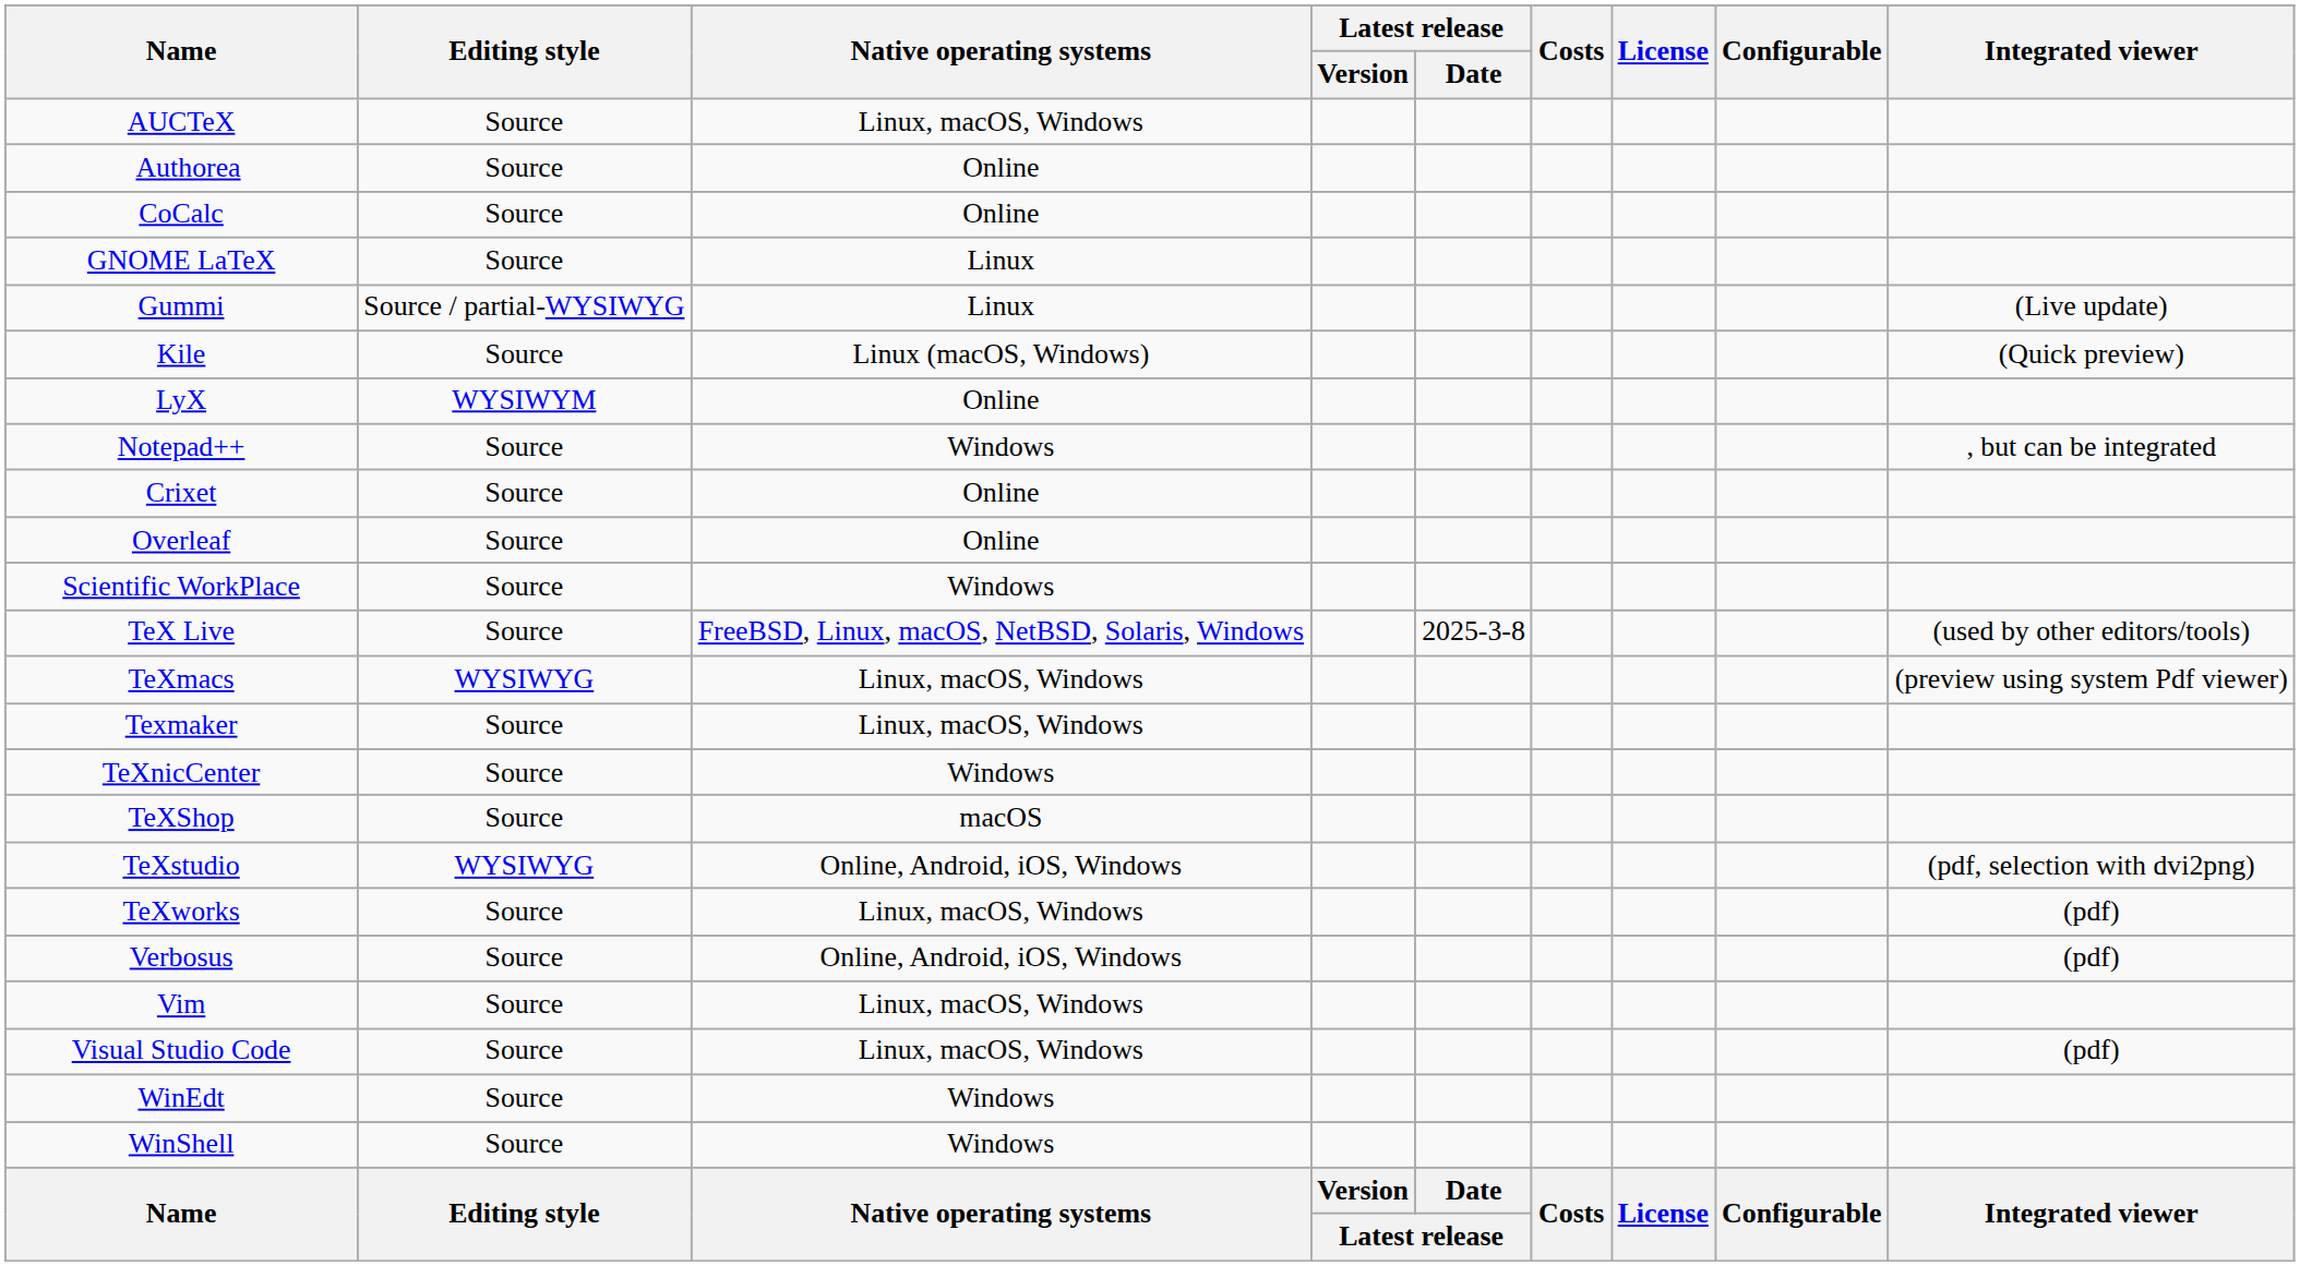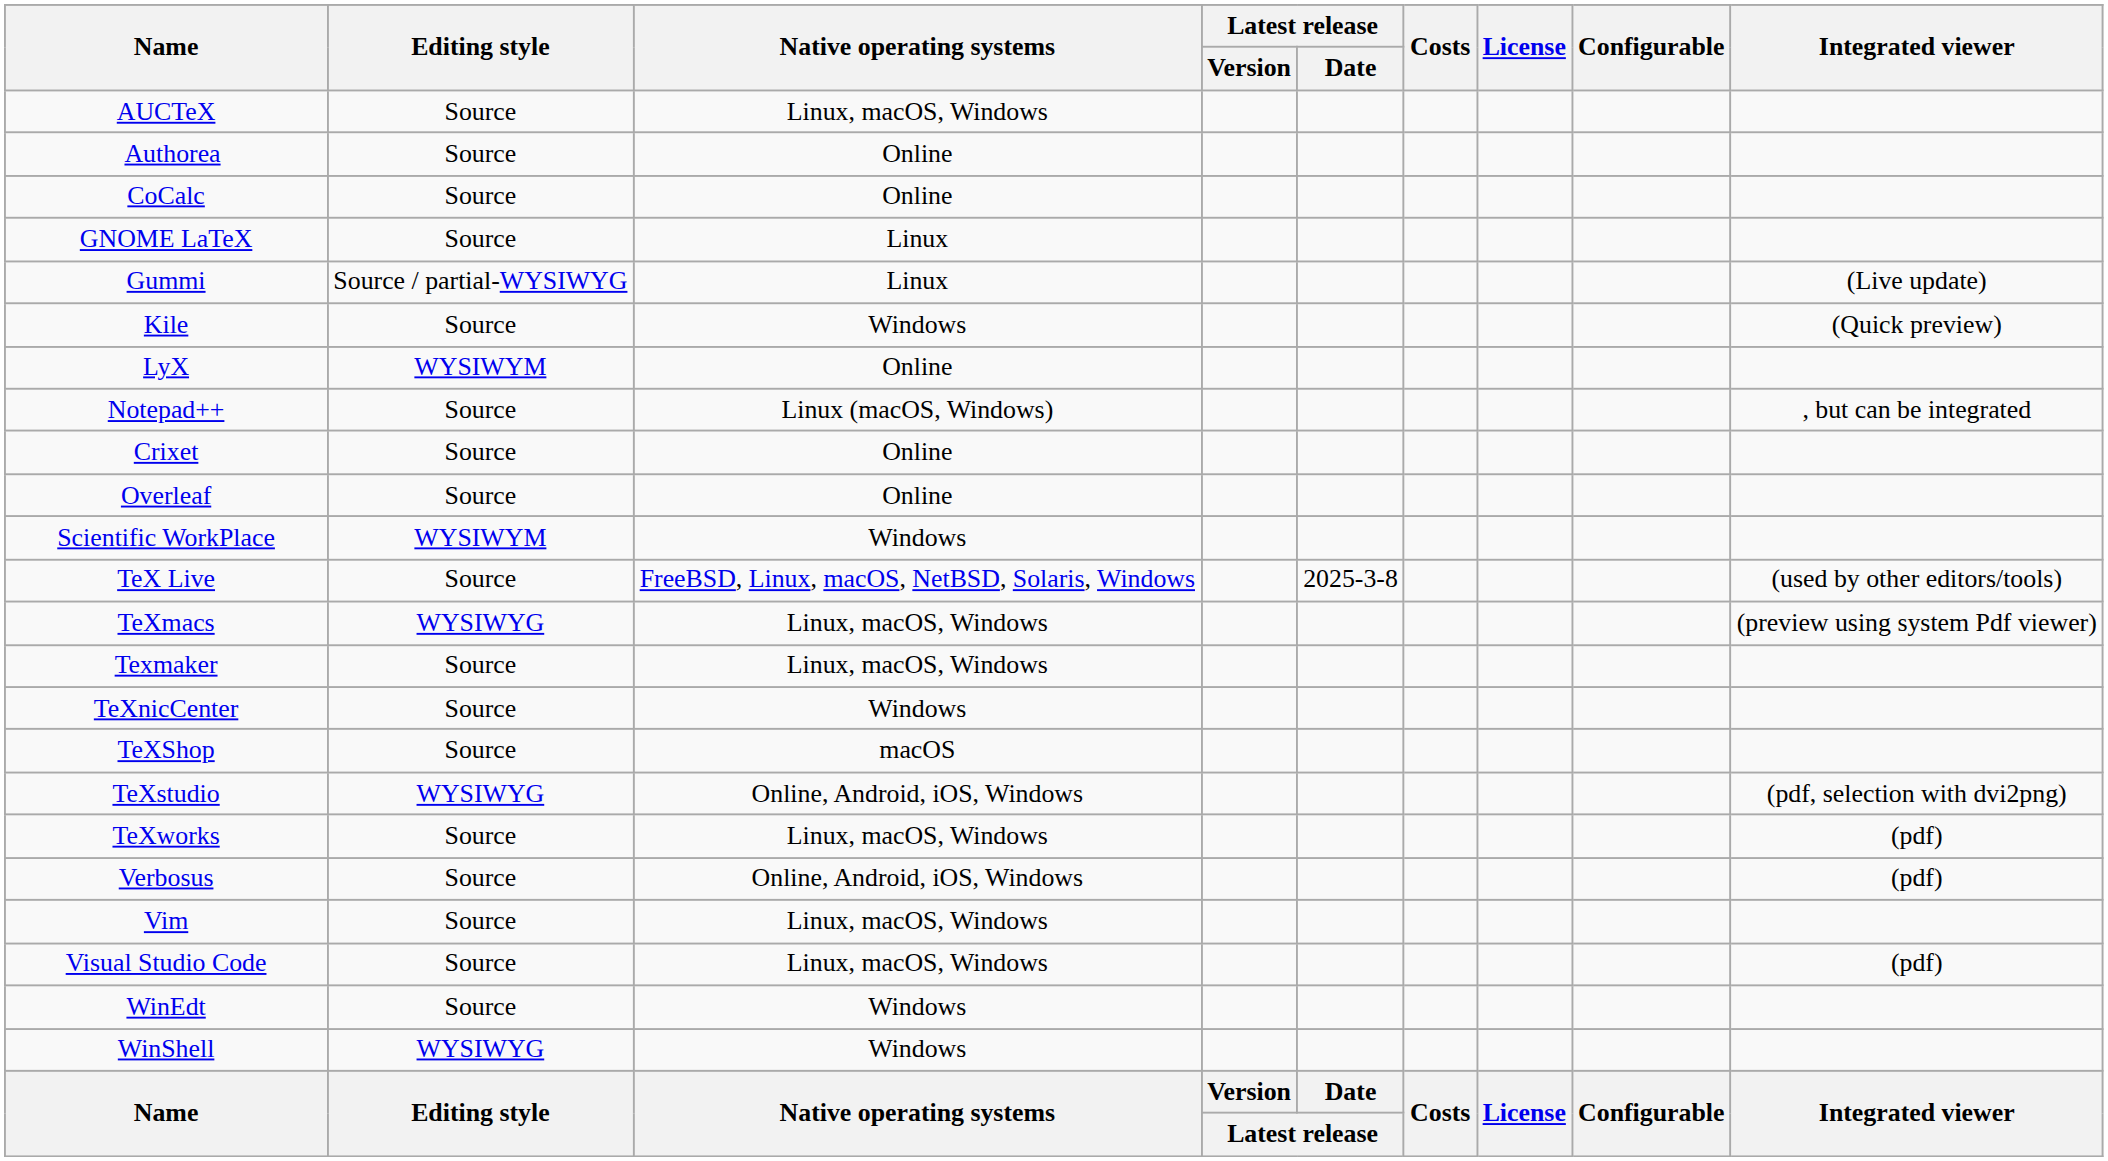Kile | Native operating systems: Linux (macOS, Windows) -> Windows
Notepad++ | Native operating systems: Windows -> Linux (macOS, Windows)
Scientific WorkPlace | Editing style: Source -> WYSIWYM
WinShell | Editing style: Source -> WYSIWYG
